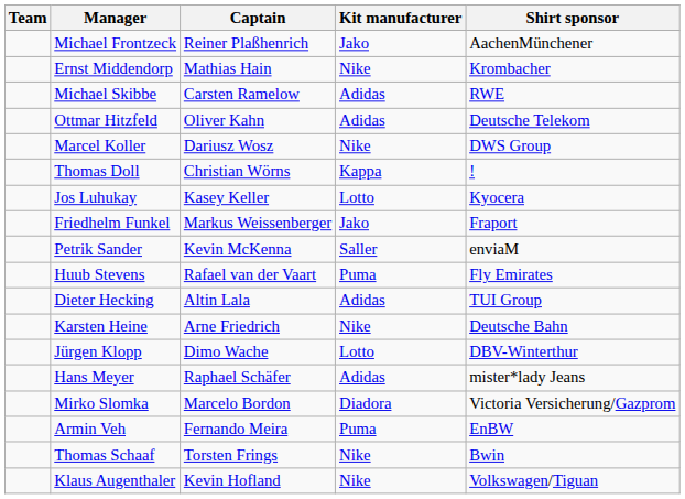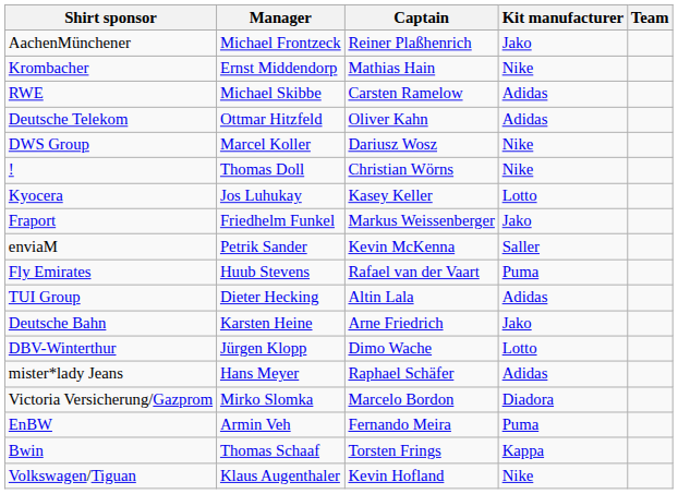columns swapped: Team <-> Shirt sponsor
Thomas Doll | Kit manufacturer: Kappa -> Nike
Karsten Heine | Kit manufacturer: Nike -> Jako
Thomas Schaaf | Kit manufacturer: Nike -> Kappa
